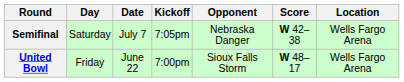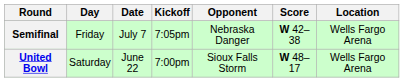Semifinal | Day: Saturday -> Friday
United Bowl | Day: Friday -> Saturday
